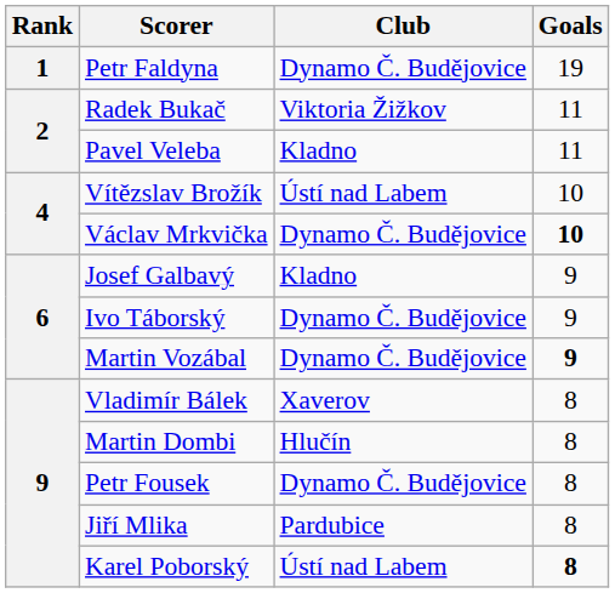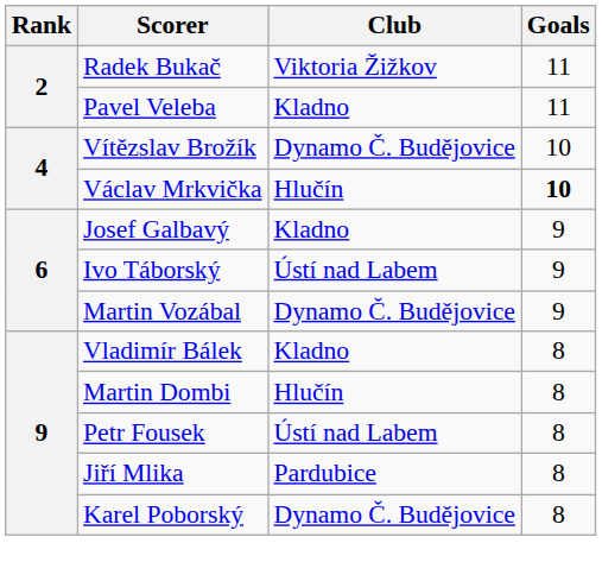- row: 1 | Petr Faldyna | Dynamo Č. Budějovice | 19
Vítězslav Brožík | Club: Ústí nad Labem -> Dynamo Č. Budějovice
Václav Mrkvička | Club: Dynamo Č. Budějovice -> Hlučín
Ivo Táborský | Club: Dynamo Č. Budějovice -> Ústí nad Labem
Martin Vozábal | Goals: bold -> normal
Vladimír Bálek | Club: Xaverov -> Kladno
Petr Fousek | Club: Dynamo Č. Budějovice -> Ústí nad Labem
Karel Poborský | Club: Ústí nad Labem -> Dynamo Č. Budějovice
Karel Poborský | Goals: bold -> normal
